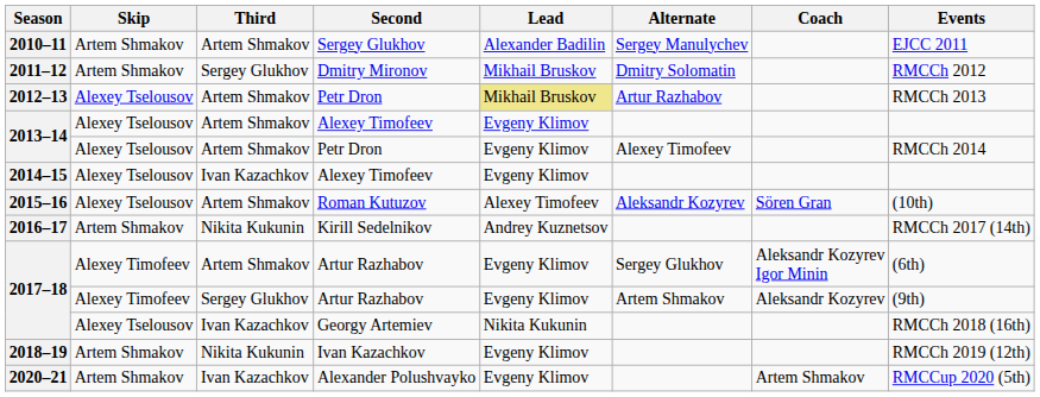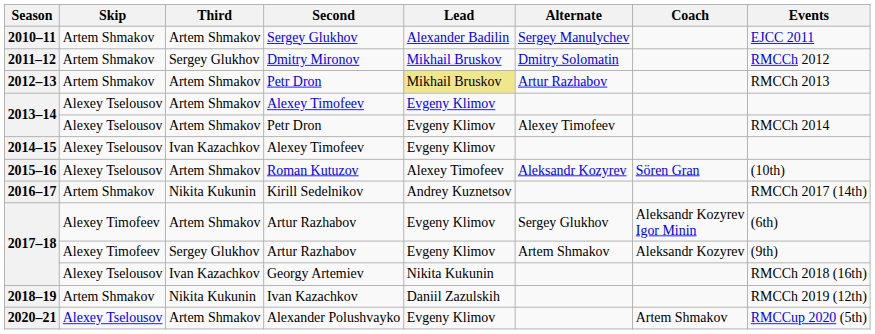2012–13 | Skip: Alexey Tselousov -> Artem Shmakov
2018–19 | Lead: Evgeny Klimov -> Daniil Zazulskih
2020–21 | Skip: Artem Shmakov -> Alexey Tselousov
2020–21 | Third: Ivan Kazachkov -> Artem Shmakov
